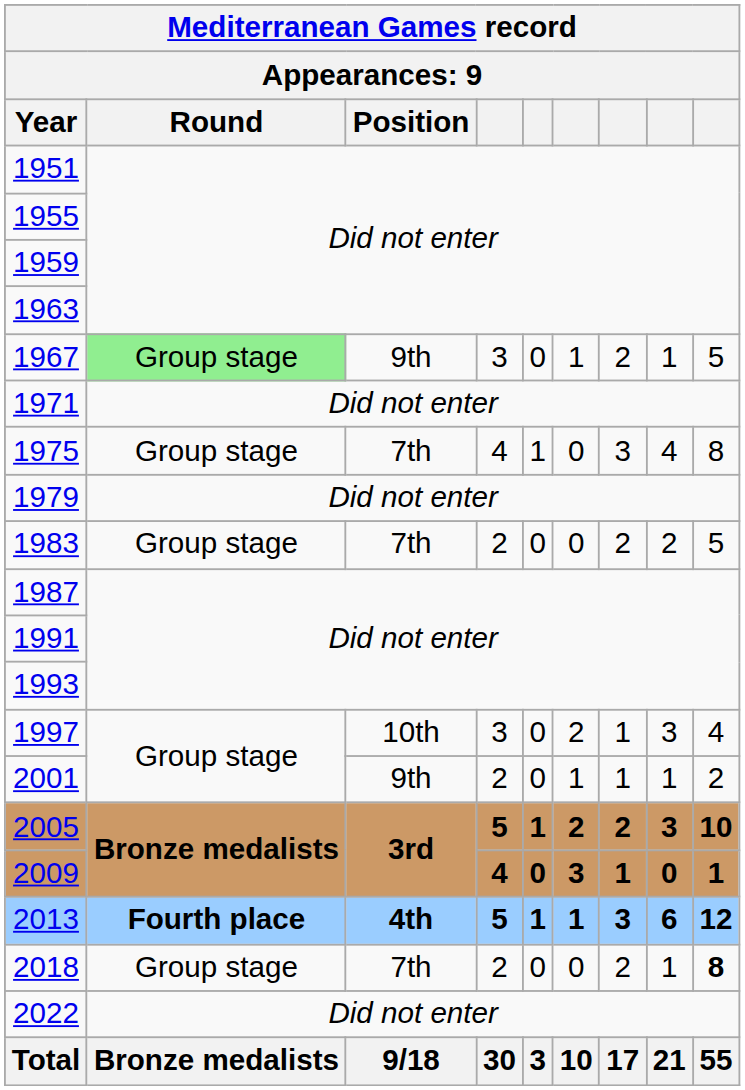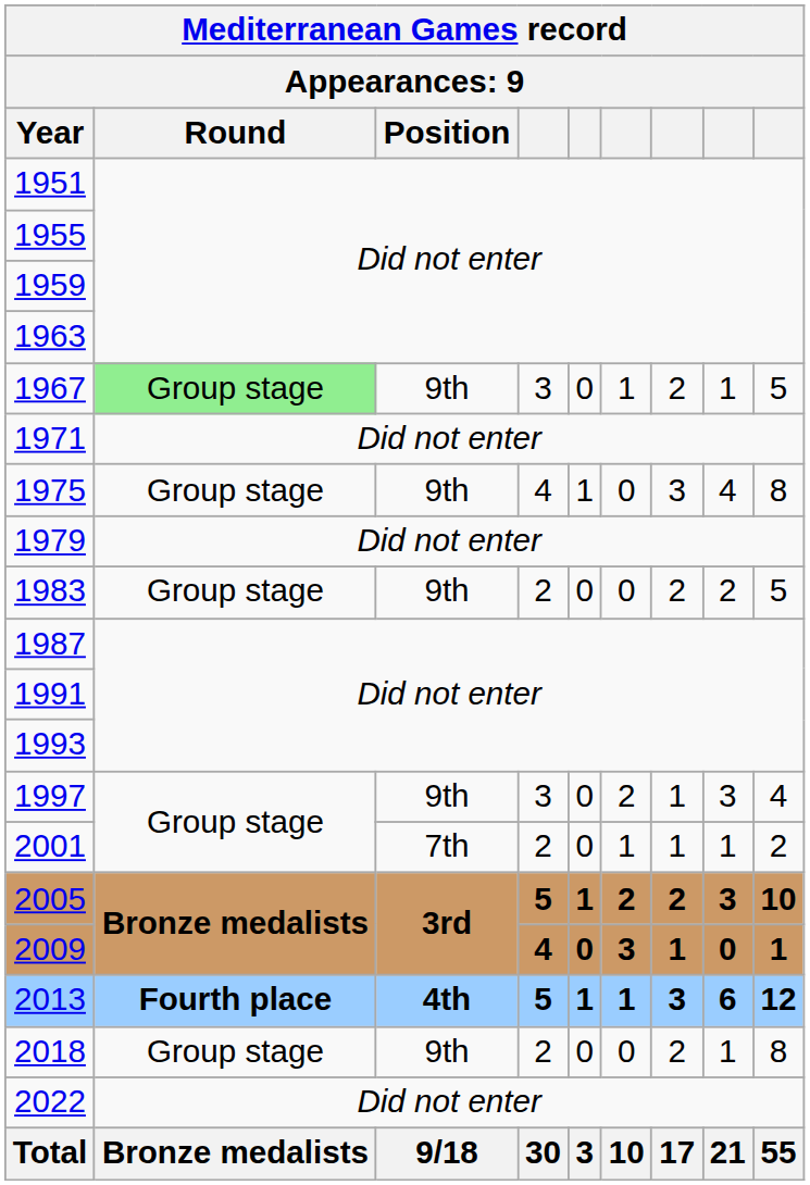1975 | Position: 7th -> 9th
1983 | Position: 7th -> 9th
1997 | Position: 10th -> 9th
2001 | Position: 9th -> 7th
2018 | Position: 7th -> 9th
2018 | column 9: bold -> normal
